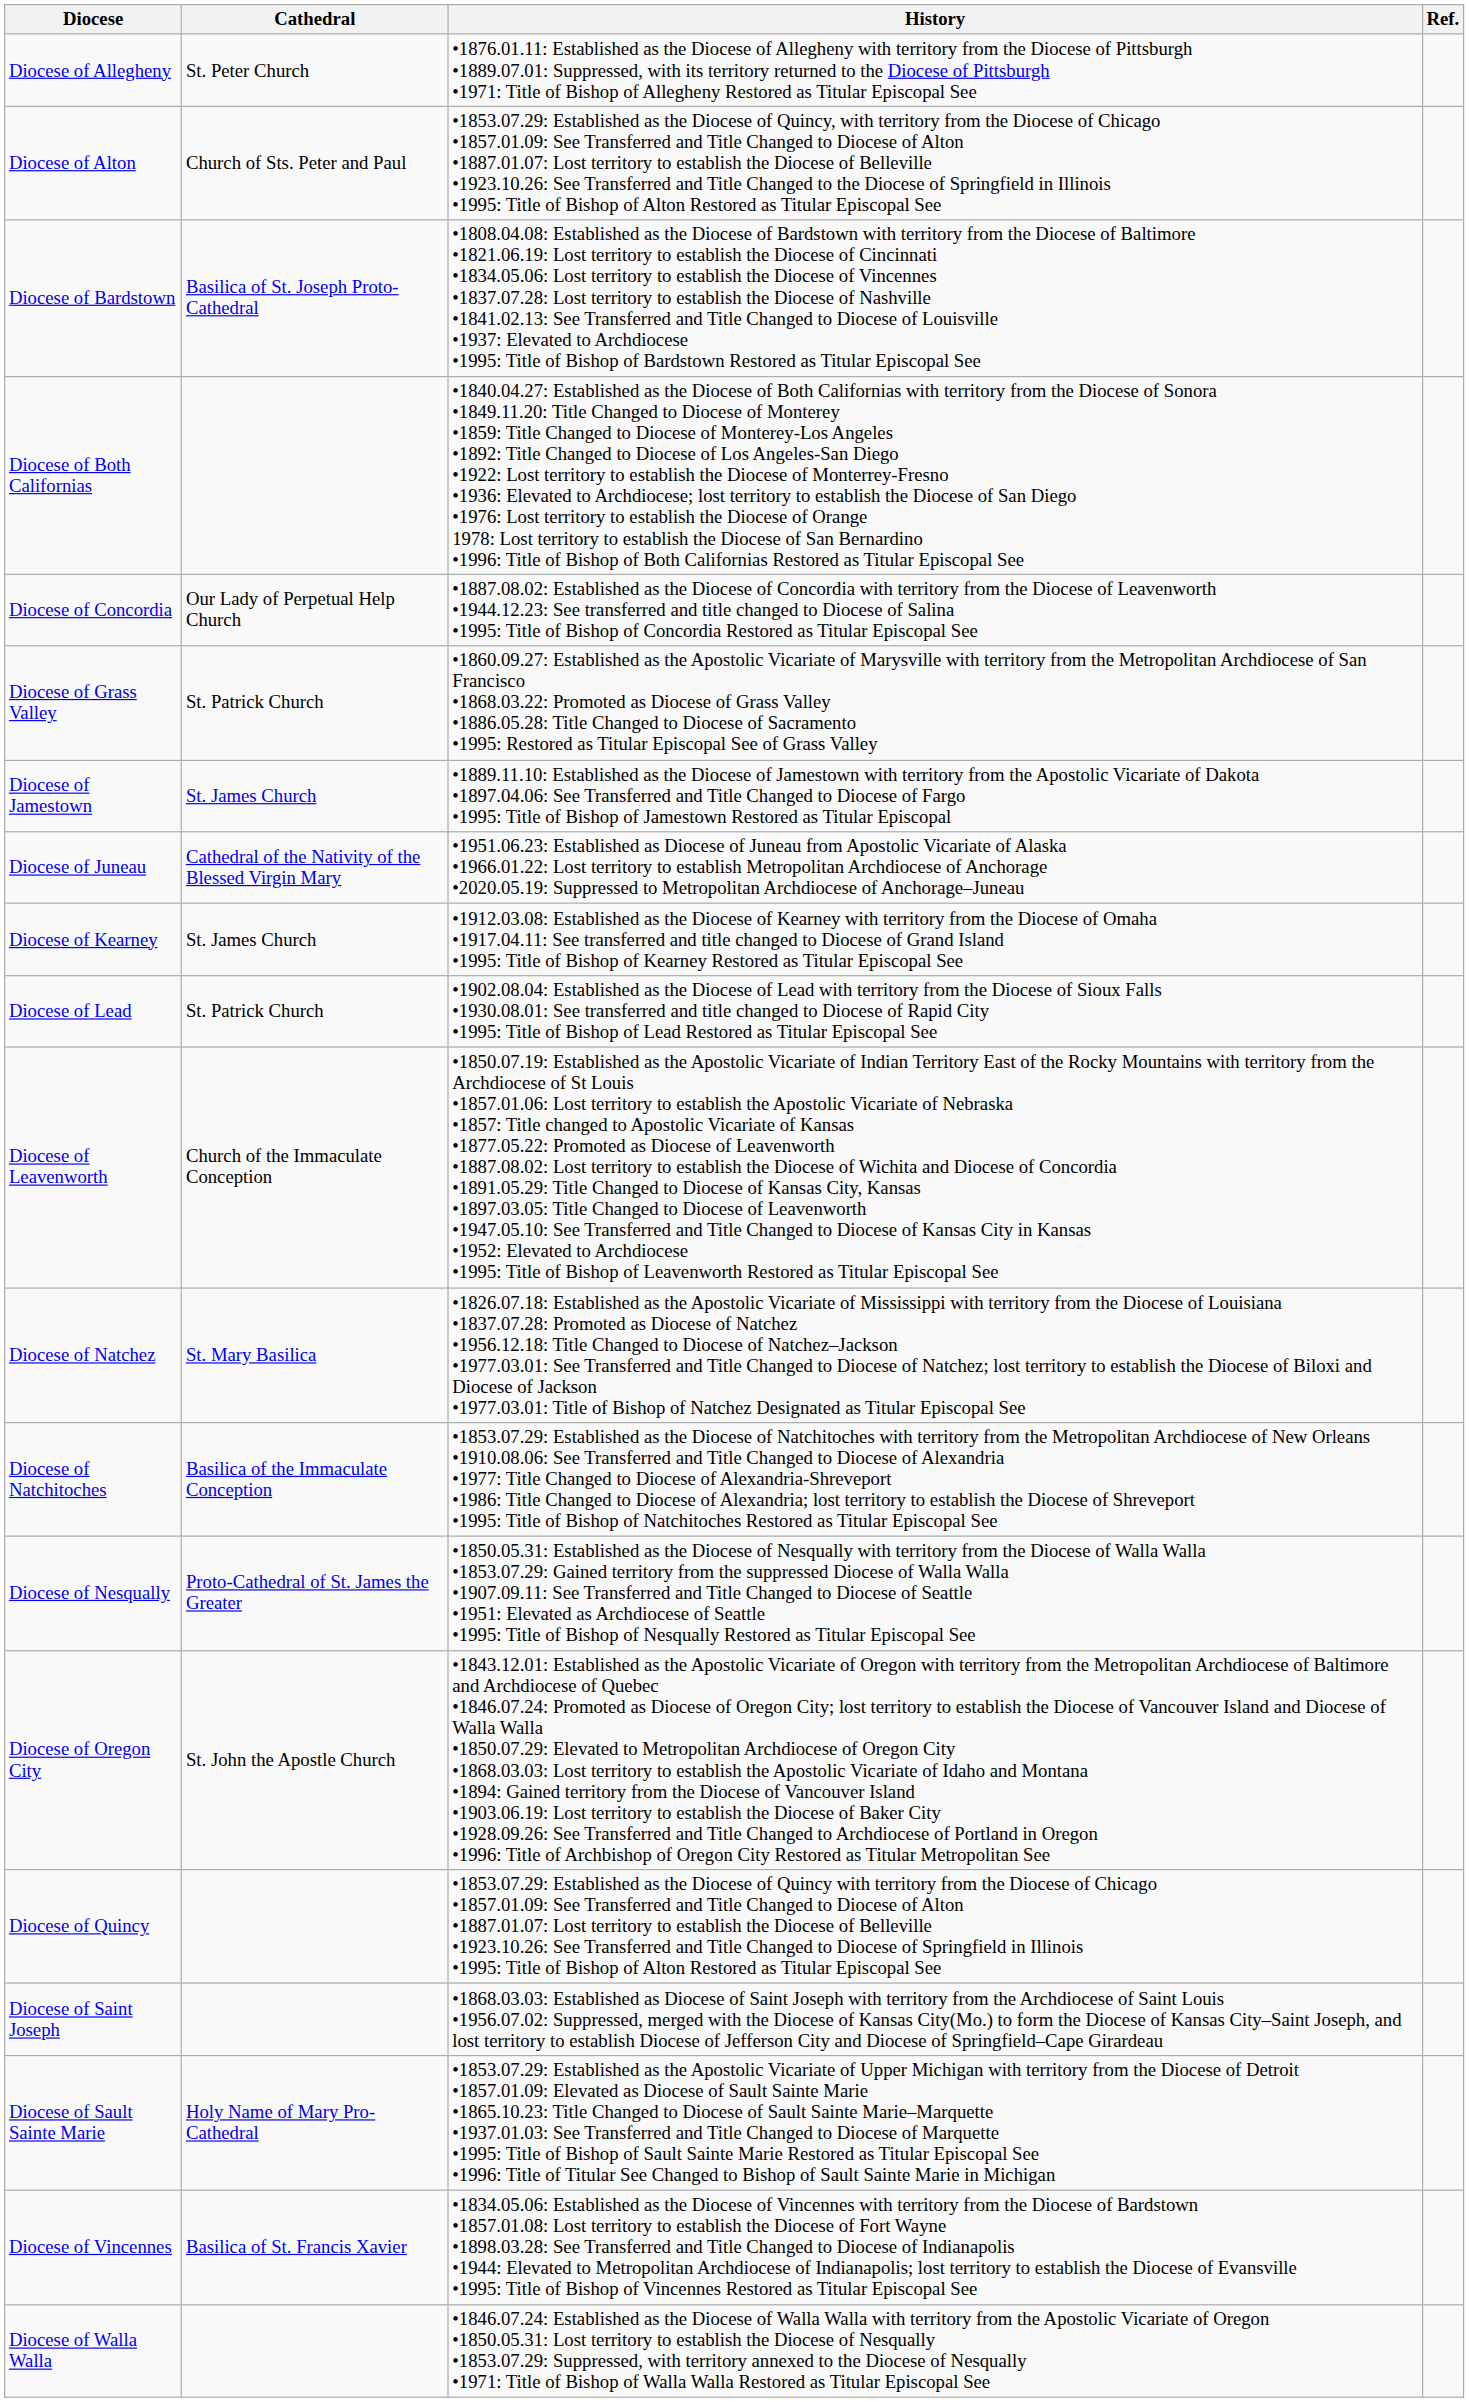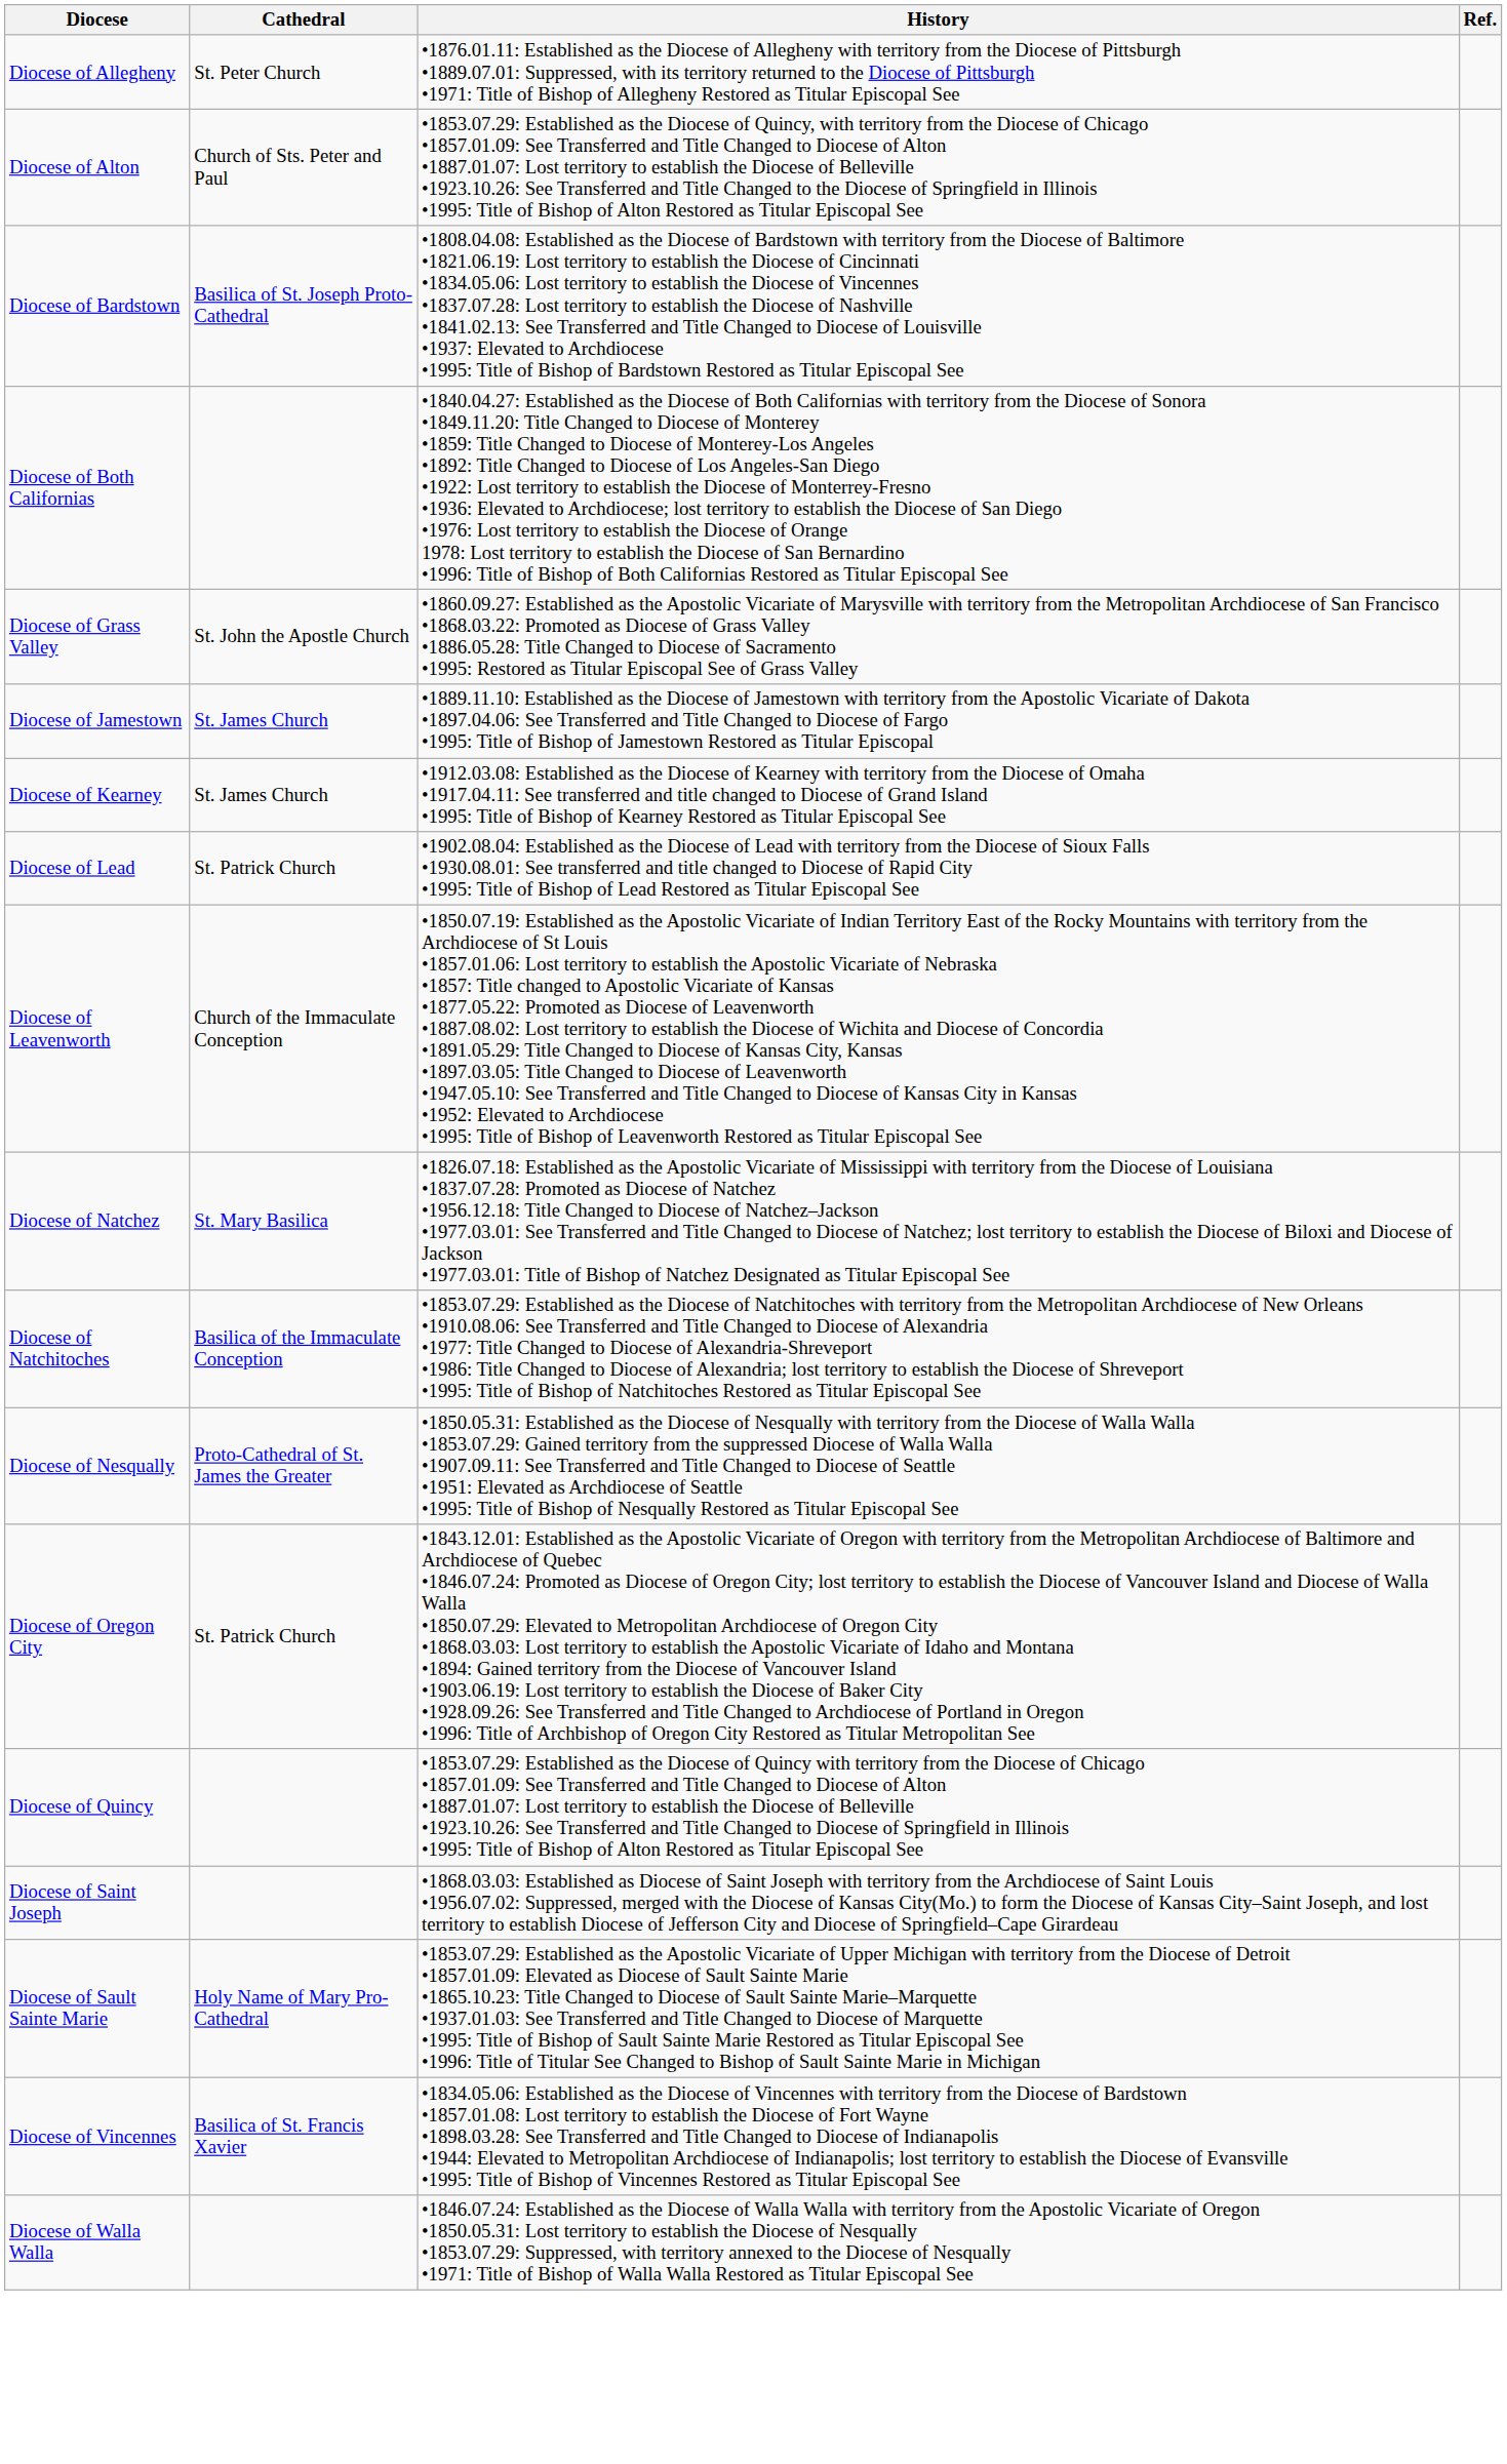- row: Diocese of Concordia | Our Lady of Perpetual Help Church | •1887.08.02: Established as the Diocese of Concordia with territory from the Diocese of Leavenworth •1944.12.23: See transferred and title changed to Diocese of Salina •1995: Title of Bishop of Concordia Restored as Titular Episcopal See
Diocese of Grass Valley | Cathedral: St. Patrick Church -> St. John the Apostle Church
- row: Diocese of Juneau | Cathedral of the Nativity of the Blessed Virgin Mary | •1951.06.23: Established as Diocese of Juneau from Apostolic Vicariate of Alaska •1966.01.22: Lost territory to establish Metropolitan Archdiocese of Anchorage •2020.05.19: Suppressed to Metropolitan Archdiocese of Anchorage–Juneau
Diocese of Oregon City | Cathedral: St. John the Apostle Church -> St. Patrick Church
